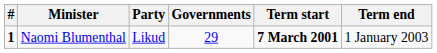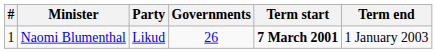Naomi Blumenthal | #: bold -> normal
Naomi Blumenthal | Governments: 29 -> 26
